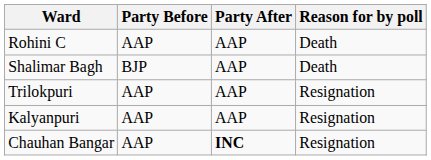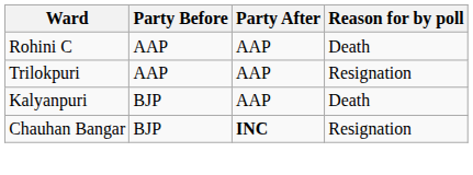- row: Shalimar Bagh | BJP | AAP | Death
Kalyanpuri | Party Before: AAP -> BJP
Kalyanpuri | Reason for by poll: Resignation -> Death
Chauhan Bangar | Party Before: AAP -> BJP
